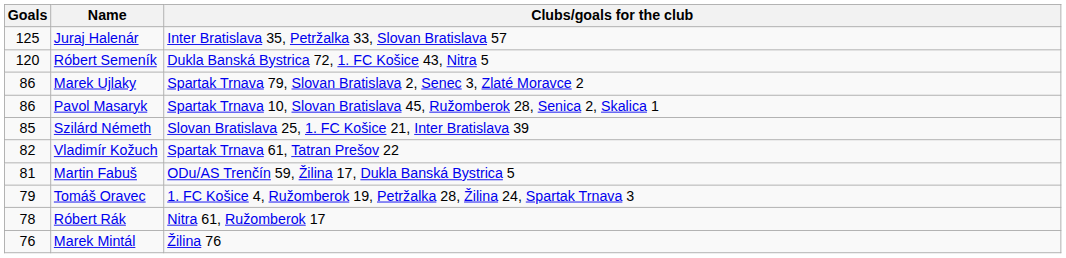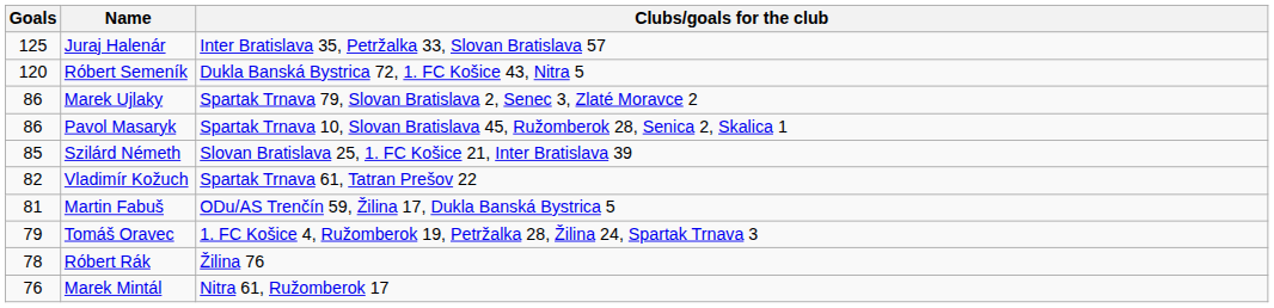Róbert Rák | Clubs/goals for the club: Nitra 61, Ružomberok 17 -> Žilina 76
Marek Mintál | Clubs/goals for the club: Žilina 76 -> Nitra 61, Ružomberok 17
